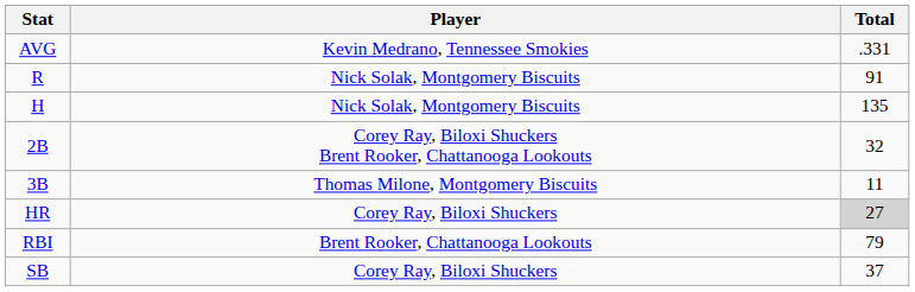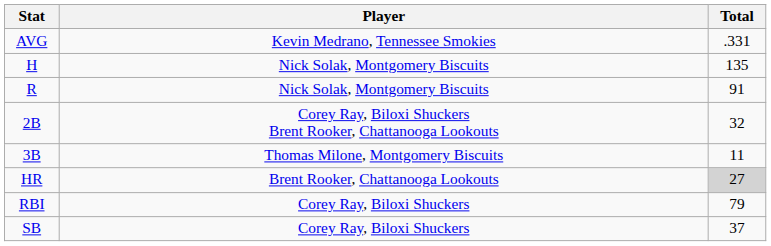rows swapped: H <-> R
HR | Player: Corey Ray, Biloxi Shuckers -> Brent Rooker, Chattanooga Lookouts
RBI | Player: Brent Rooker, Chattanooga Lookouts -> Corey Ray, Biloxi Shuckers
